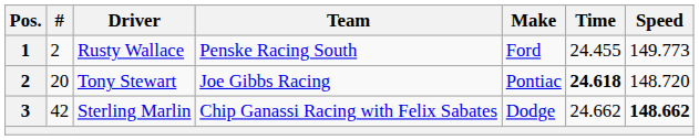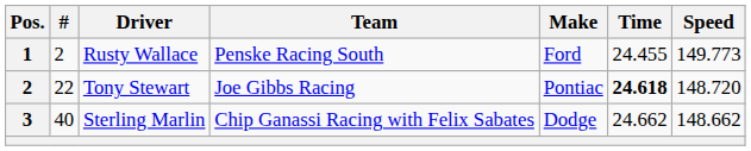Tony Stewart | #: 20 -> 22
Sterling Marlin | #: 42 -> 40
Sterling Marlin | Speed: bold -> normal
